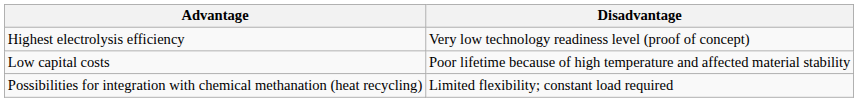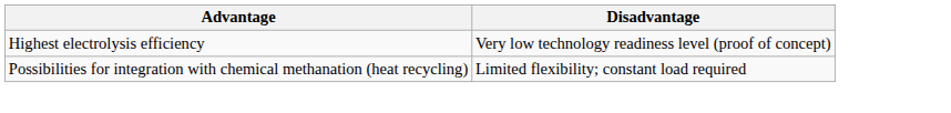- row: Low capital costs | Poor lifetime because of high temperature and affected material stability
